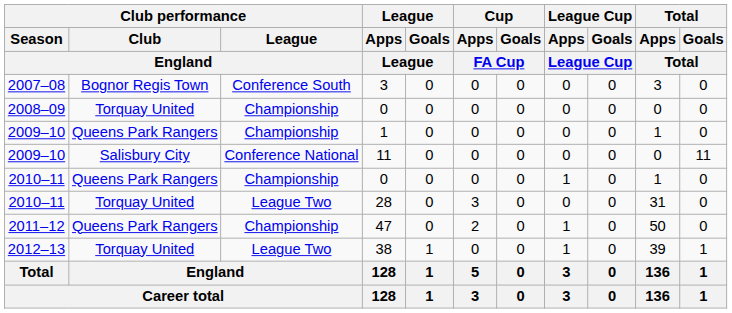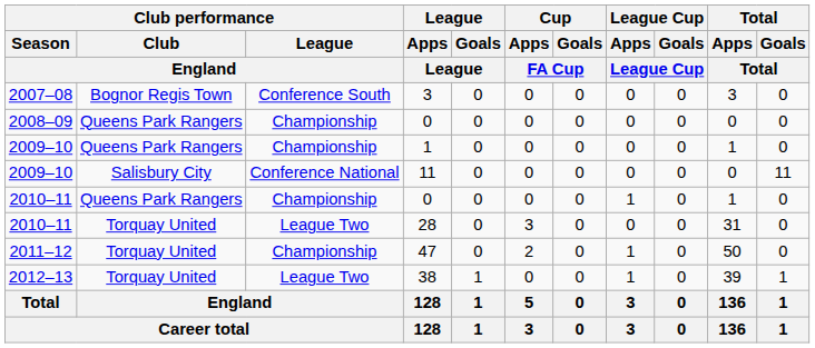2008–09 / 0 | Club performance / Club / England: Torquay United -> Queens Park Rangers
47 | Club performance / Club / England: Queens Park Rangers -> Torquay United
